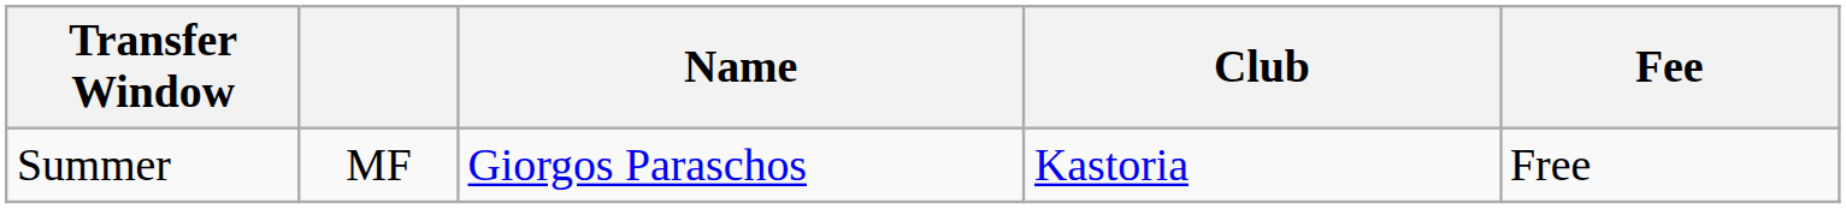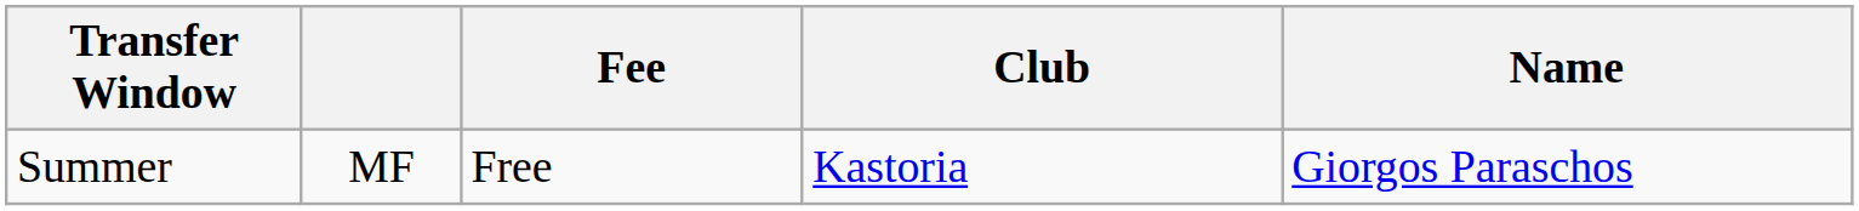columns swapped: Name <-> Fee
